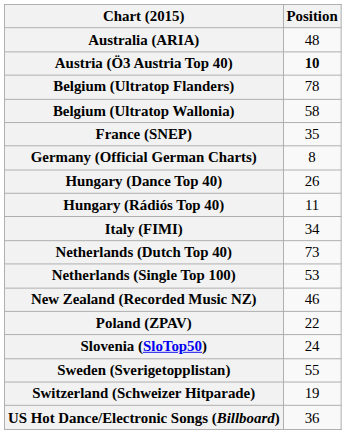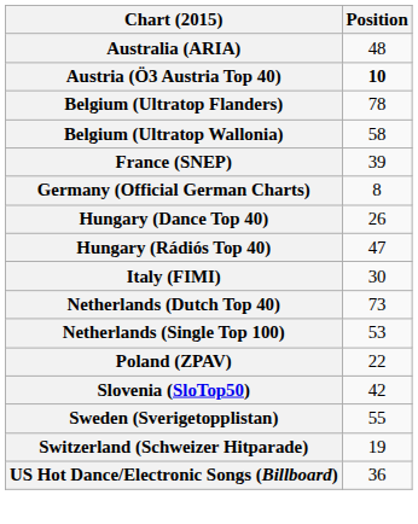France (SNEP) | Position: 35 -> 39
Hungary (Rádiós Top 40) | Position: 11 -> 47
Italy (FIMI) | Position: 34 -> 30
- row: New Zealand (Recorded Music NZ) | 46
Slovenia (SloTop50) | Position: 24 -> 42
